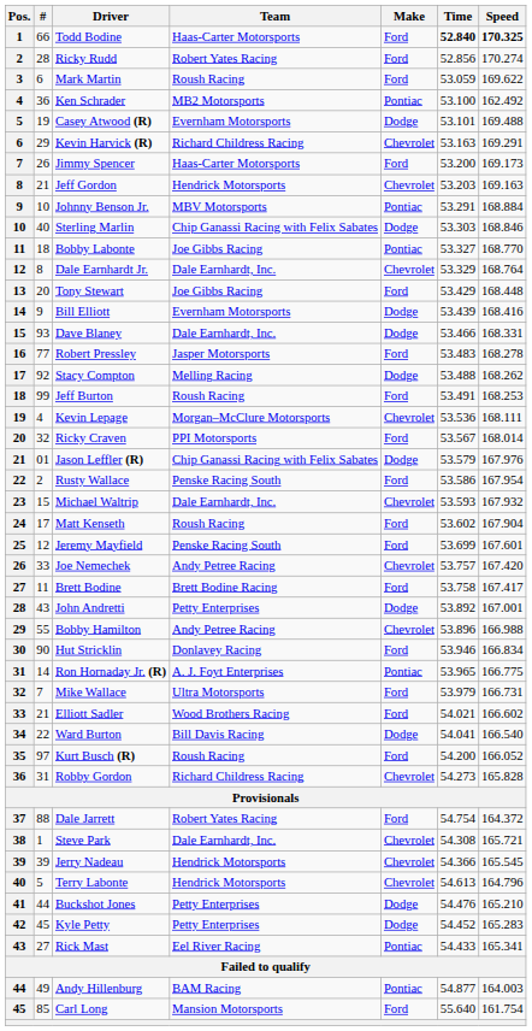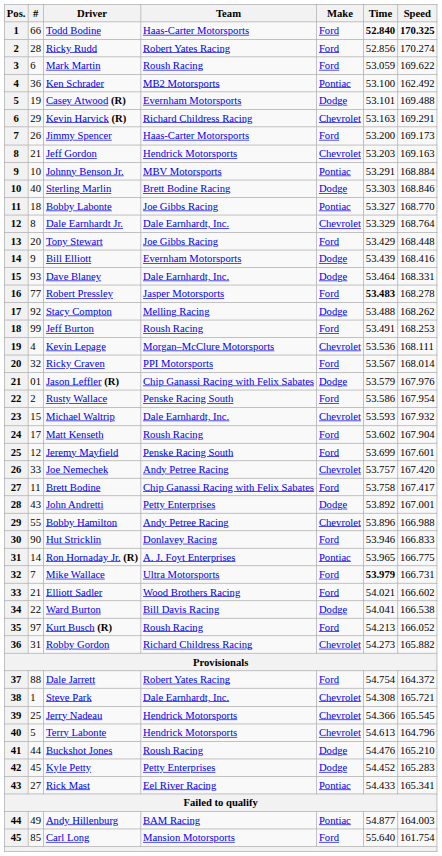Sterling Marlin | Team: Chip Ganassi Racing with Felix Sabates -> Brett Bodine Racing
Dave Blaney | Time: 53.466 -> 53.464
Robert Pressley | Time: normal -> bold
Brett Bodine | Team: Brett Bodine Racing -> Chip Ganassi Racing with Felix Sabates
Hut Stricklin | Speed: 166.834 -> 166.833
Mike Wallace | Time: normal -> bold
Ward Burton | Speed: 166.540 -> 166.538
Kurt Busch (R) | Time: 54.200 -> 54.213
Robby Gordon | Speed: 165.828 -> 165.882
Jerry Nadeau | #: 39 -> 25
Buckshot Jones | Team: Petty Enterprises -> Roush Racing
